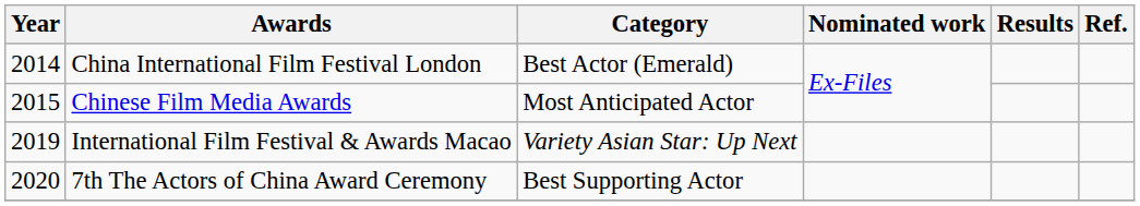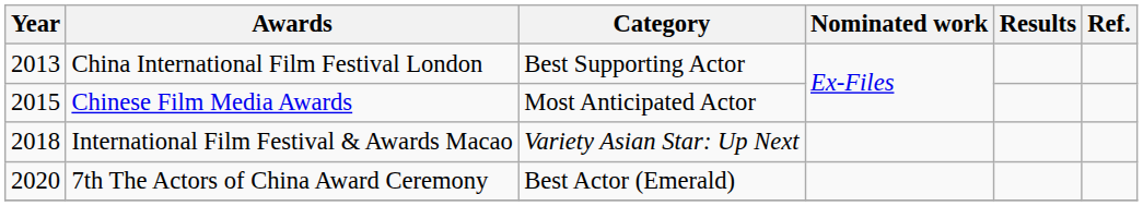China International Film Festival London | Year: 2014 -> 2013
China International Film Festival London | Category: Best Actor (Emerald) -> Best Supporting Actor
International Film Festival & Awards Macao | Year: 2019 -> 2018
7th The Actors of China Award Ceremony | Category: Best Supporting Actor -> Best Actor (Emerald)
